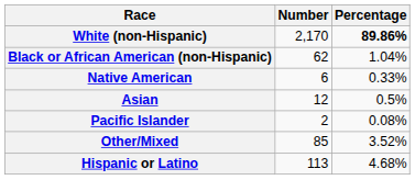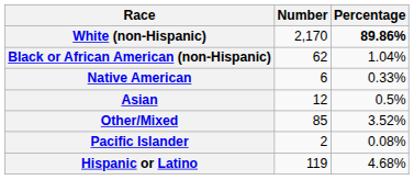rows swapped: Pacific Islander <-> Other/Mixed
Hispanic or Latino | Number: 113 -> 119
